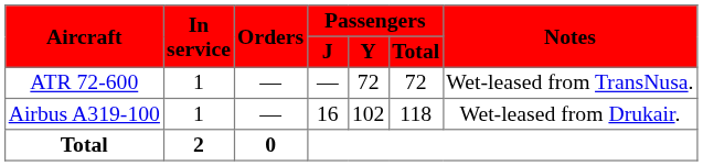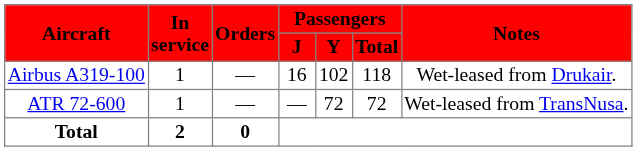rows swapped: Airbus A319-100 <-> ATR 72-600
